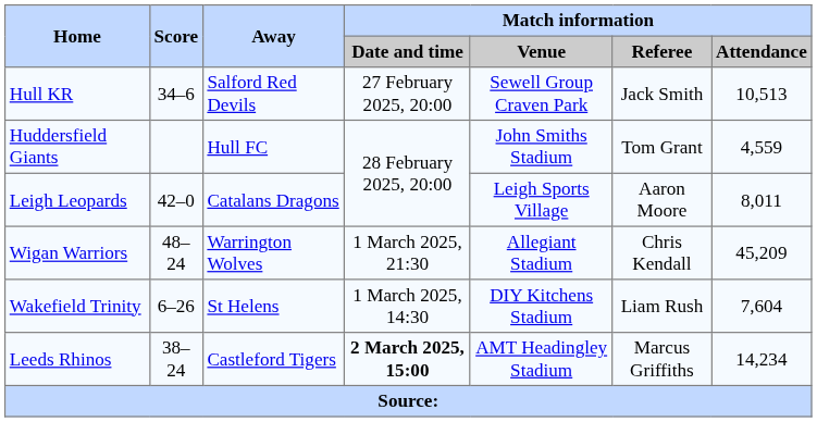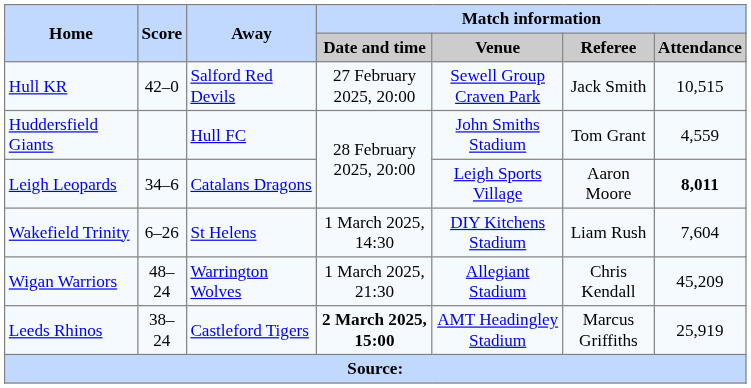Hull KR | Score: 34–6 -> 42–0
Hull KR | Match information / Attendance: 10,513 -> 10,515
Leigh Leopards | Score: 42–0 -> 34–6
Leigh Leopards | Match information / Attendance: normal -> bold
rows swapped: Wakefield Trinity <-> Wigan Warriors
Leeds Rhinos | Match information / Attendance: 14,234 -> 25,919
